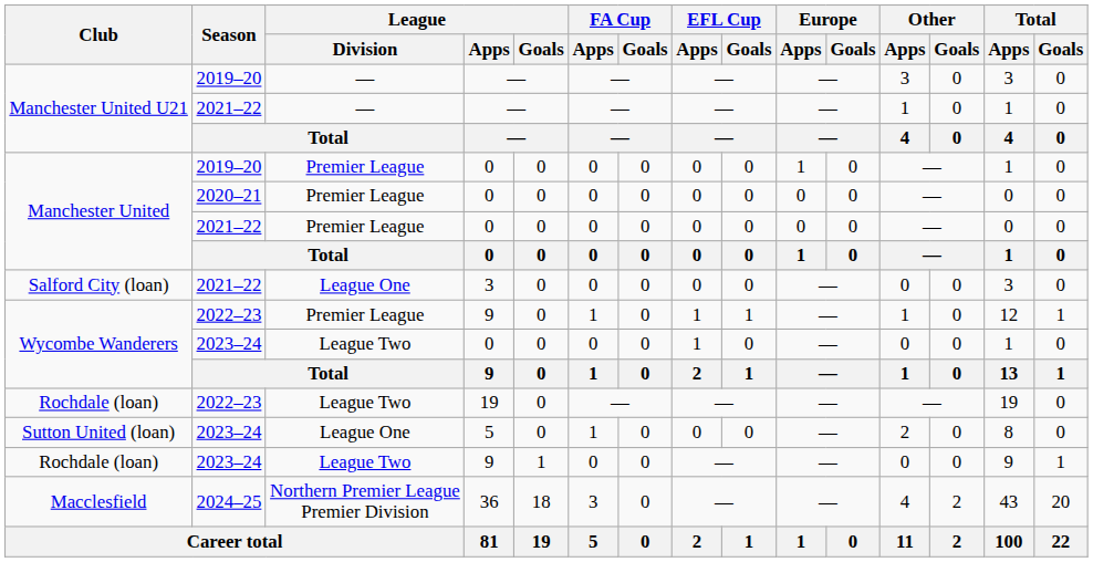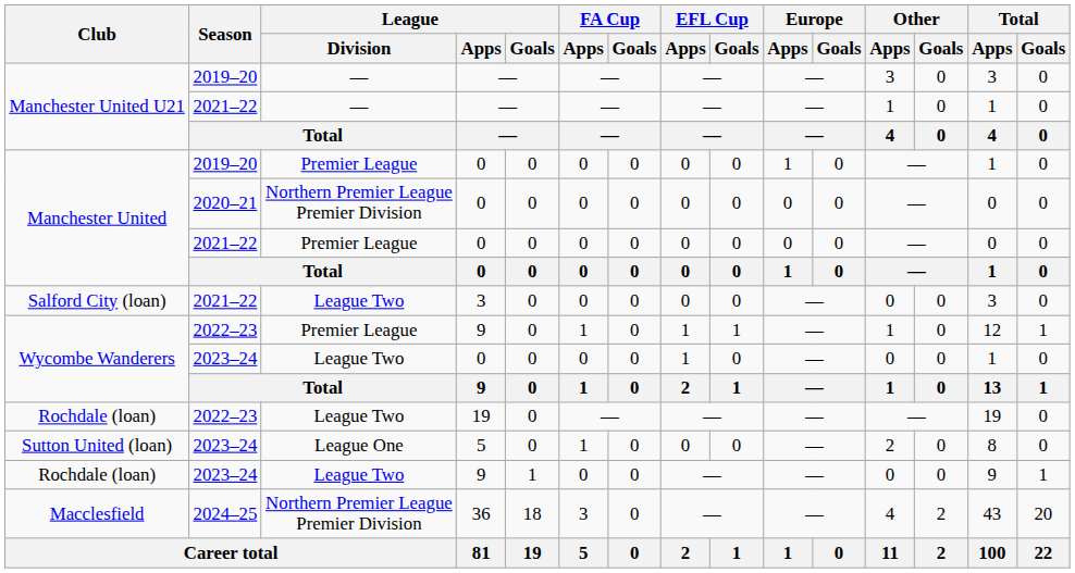Manchester United / 2020–21 | League / Division: Premier League -> Northern Premier League Premier Division
Salford City (loan) | League / Division: League One -> League Two
